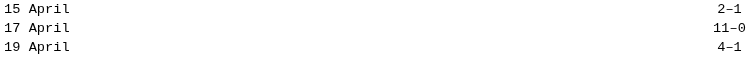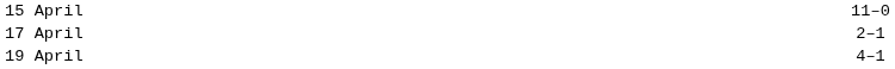15 April | column 3: 2–1 -> 11–0
17 April | column 3: 11–0 -> 2–1
